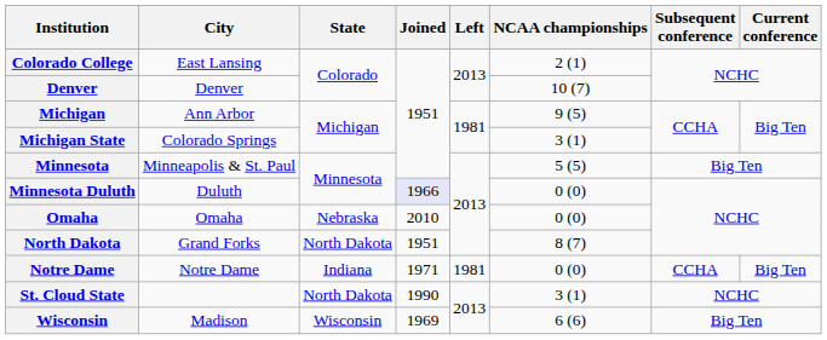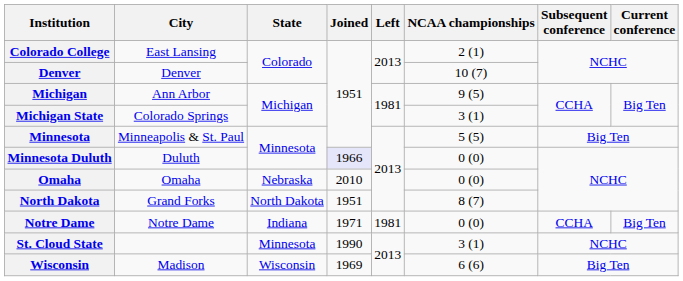St. Cloud State | State: North Dakota -> Minnesota
